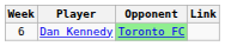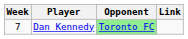Dan Kennedy | Week: 6 -> 7
